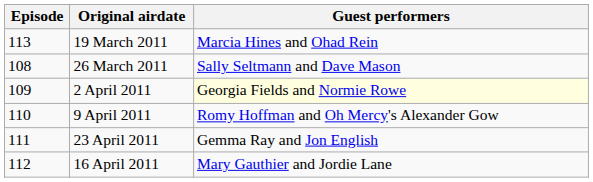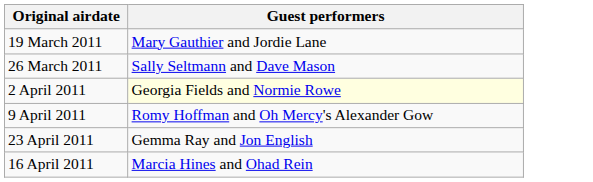- column: Episode | 113 | 108 | 109 | 110 | 111 | 112
19 March 2011 | Guest performers: Marcia Hines and Ohad Rein -> Mary Gauthier and Jordie Lane
16 April 2011 | Guest performers: Mary Gauthier and Jordie Lane -> Marcia Hines and Ohad Rein
